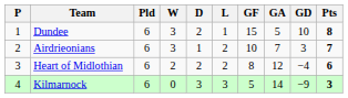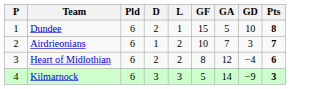- column: W | 3 | 3 | 2 | 0
